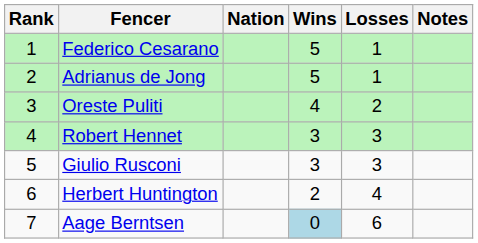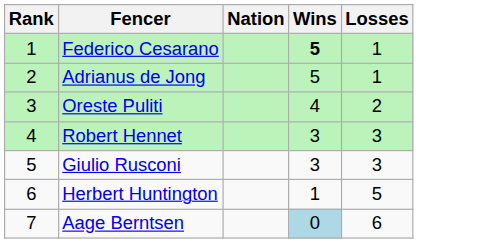- column: Notes
Federico Cesarano | Wins: normal -> bold
Herbert Huntington | Wins: 2 -> 1
Herbert Huntington | Losses: 4 -> 5
